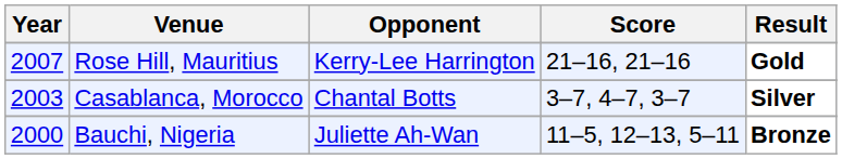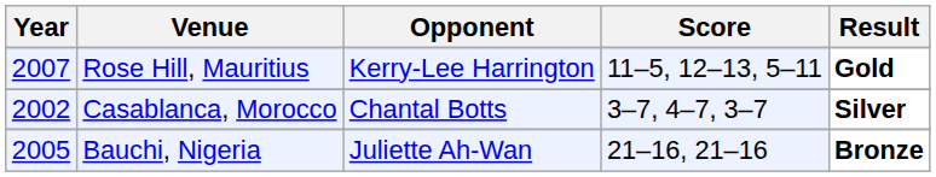Rose Hill, Mauritius | Score: 21–16, 21–16 -> 11–5, 12–13, 5–11
Casablanca, Morocco | Year: 2003 -> 2002
Bauchi, Nigeria | Year: 2000 -> 2005
Bauchi, Nigeria | Score: 11–5, 12–13, 5–11 -> 21–16, 21–16
